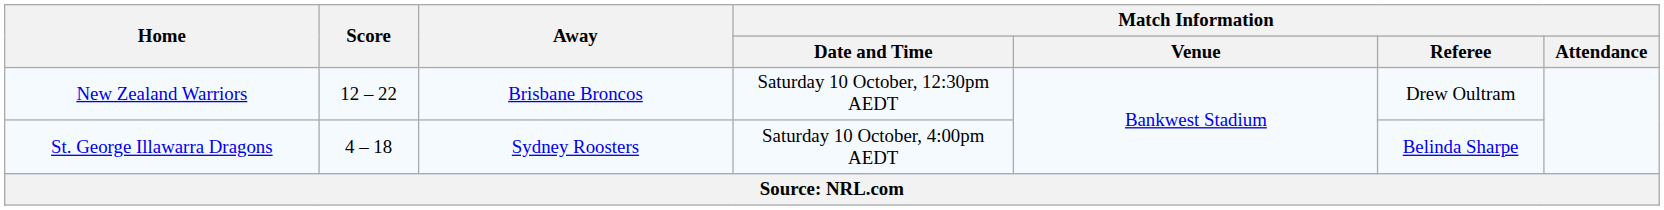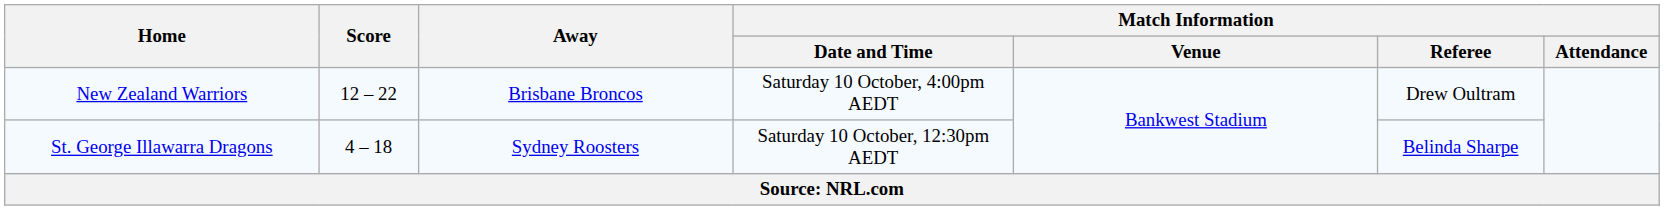New Zealand Warriors | Match Information / Date and Time: Saturday 10 October, 12:30pm AEDT -> Saturday 10 October, 4:00pm AEDT
St. George Illawarra Dragons | Match Information / Date and Time: Saturday 10 October, 4:00pm AEDT -> Saturday 10 October, 12:30pm AEDT
